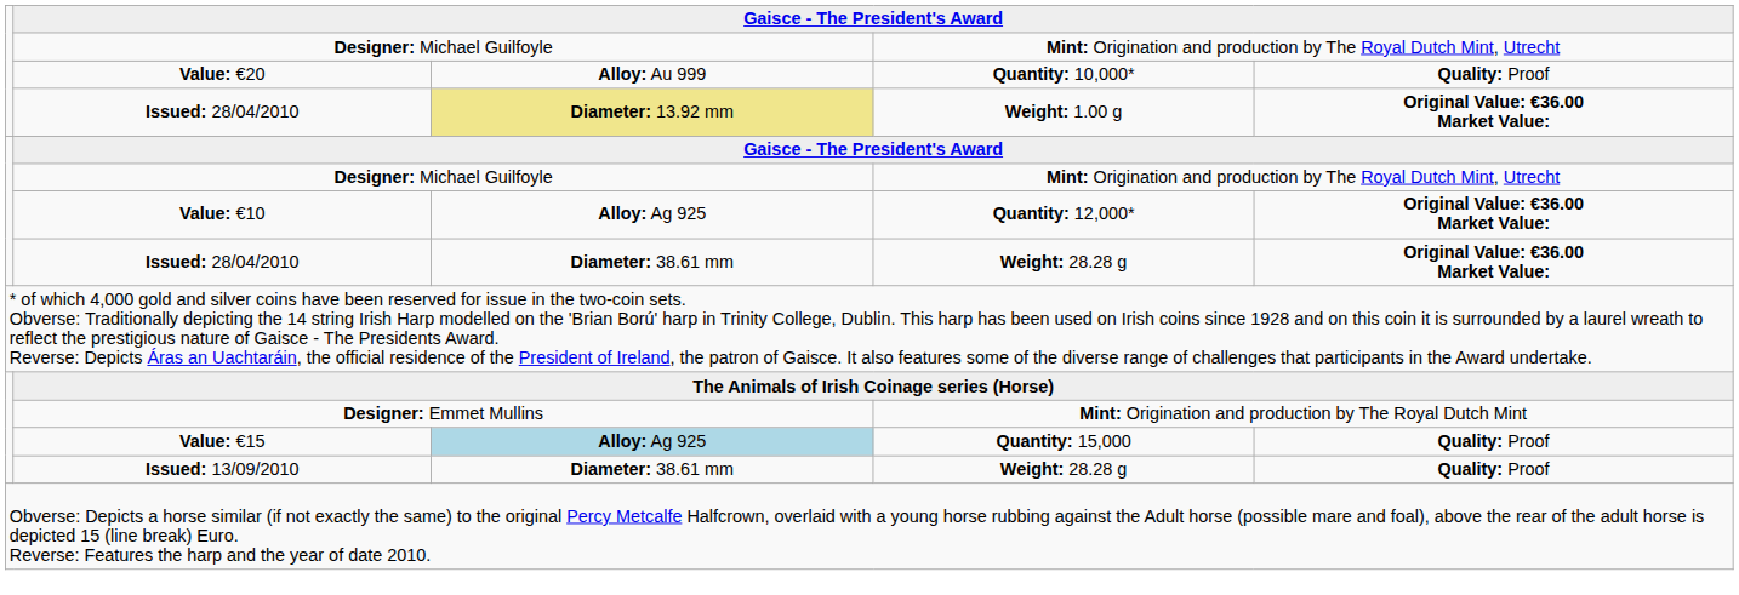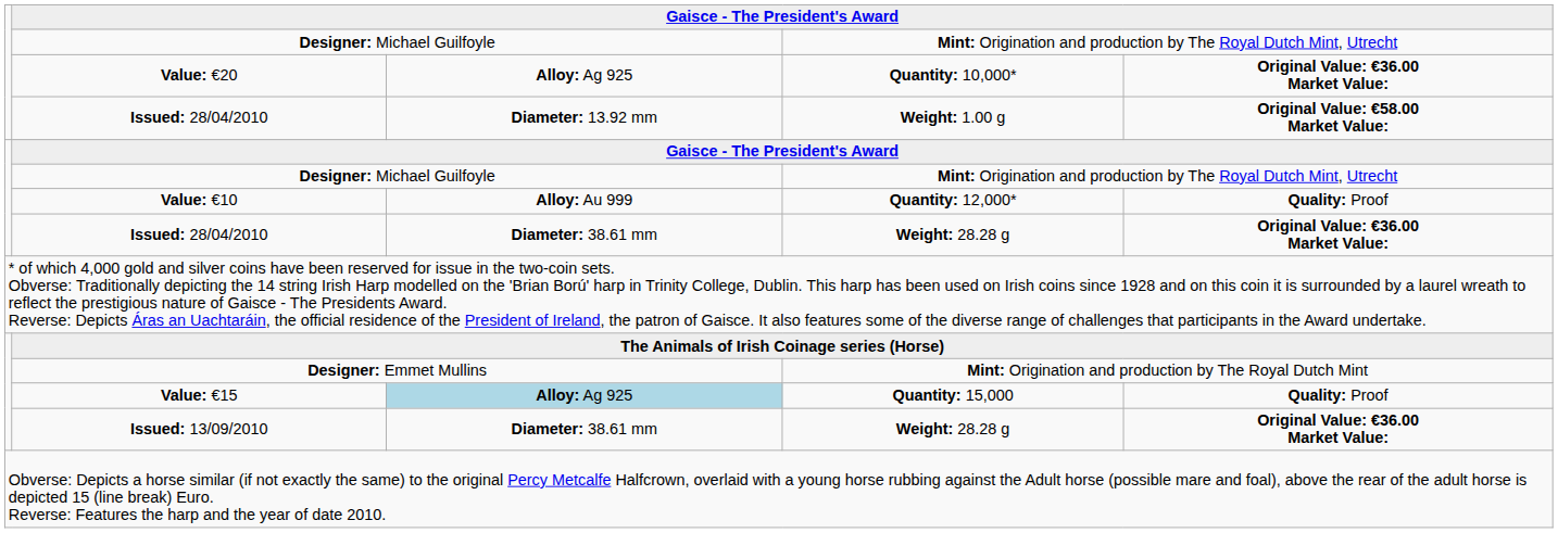Value: €20 | column 3: Alloy: Au 999 -> Alloy: Ag 925
Value: €20 | column 5: Quality: Proof -> Original Value: €36.00 Market Value:
Issued: 28/04/2010 / Weight: 1.00 g | column 3: khaki background -> no background
Issued: 28/04/2010 / Weight: 1.00 g | column 5: Original Value: €36.00 Market Value: -> Original Value: €58.00 Market Value:
Value: €10 | column 3: Alloy: Ag 925 -> Alloy: Au 999
Value: €10 | column 5: Original Value: €36.00 Market Value: -> Quality: Proof
Issued: 13/09/2010 | column 5: Quality: Proof -> Original Value: €36.00 Market Value:
